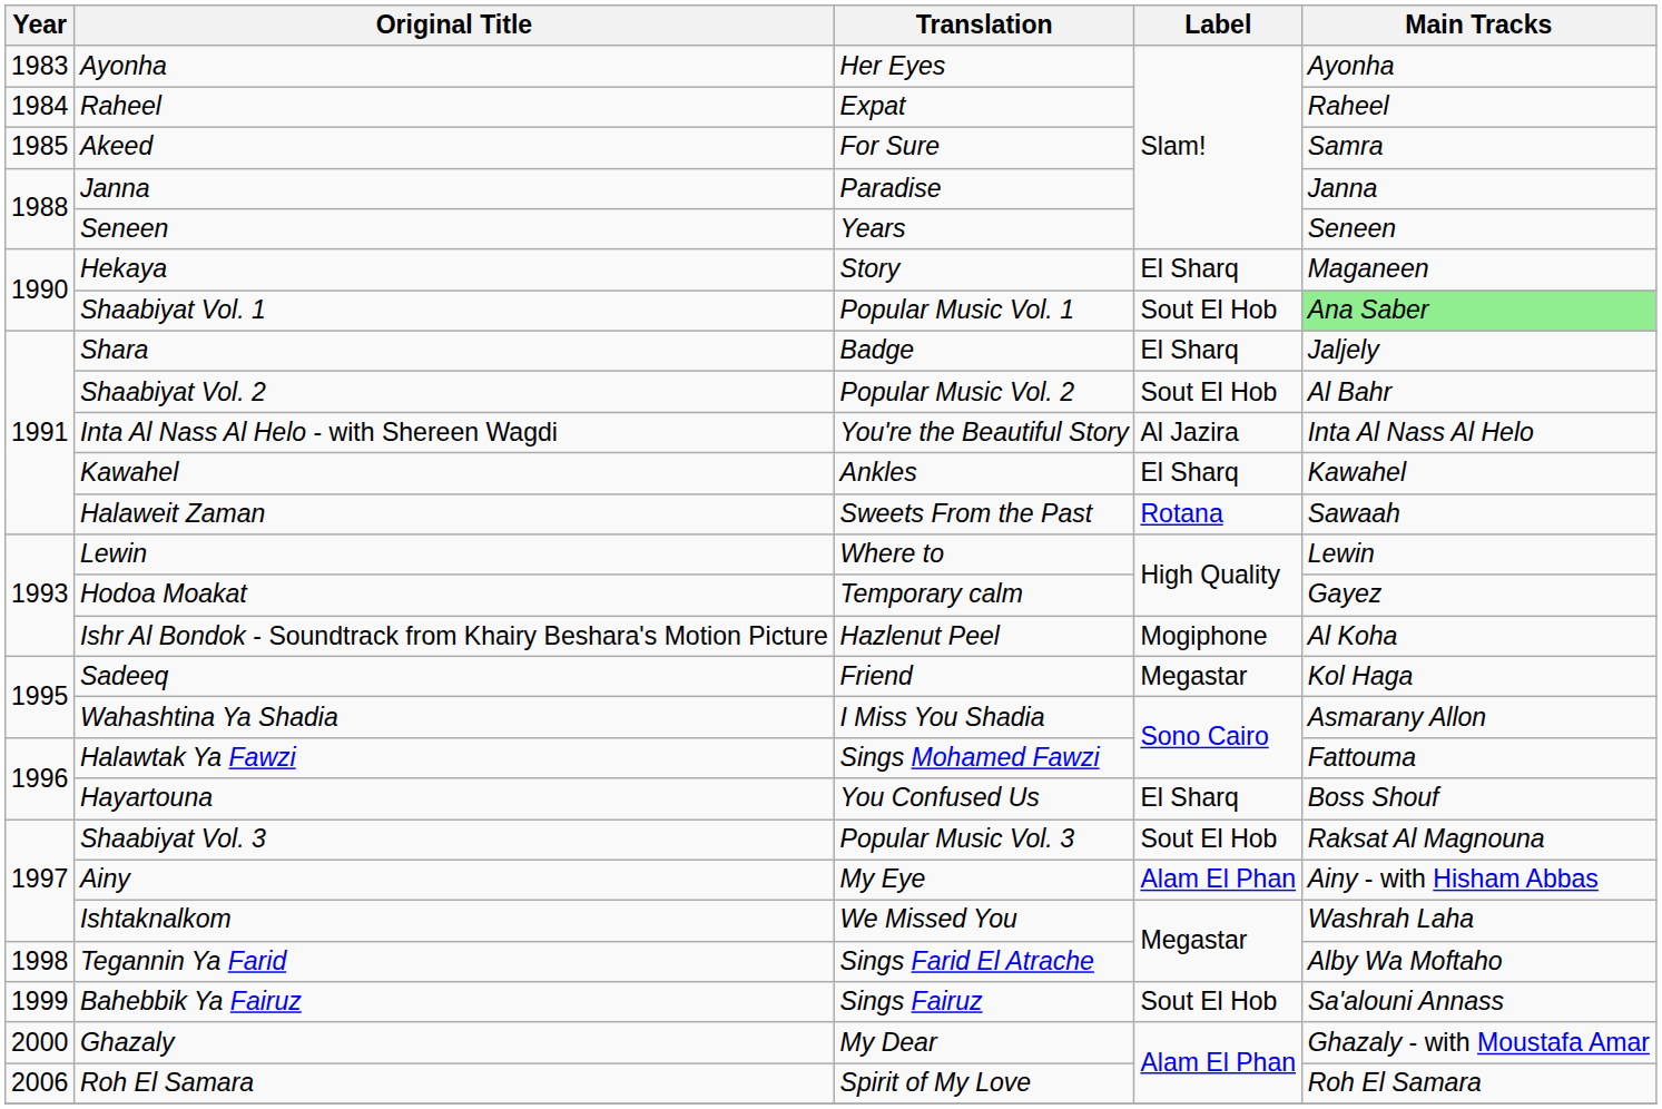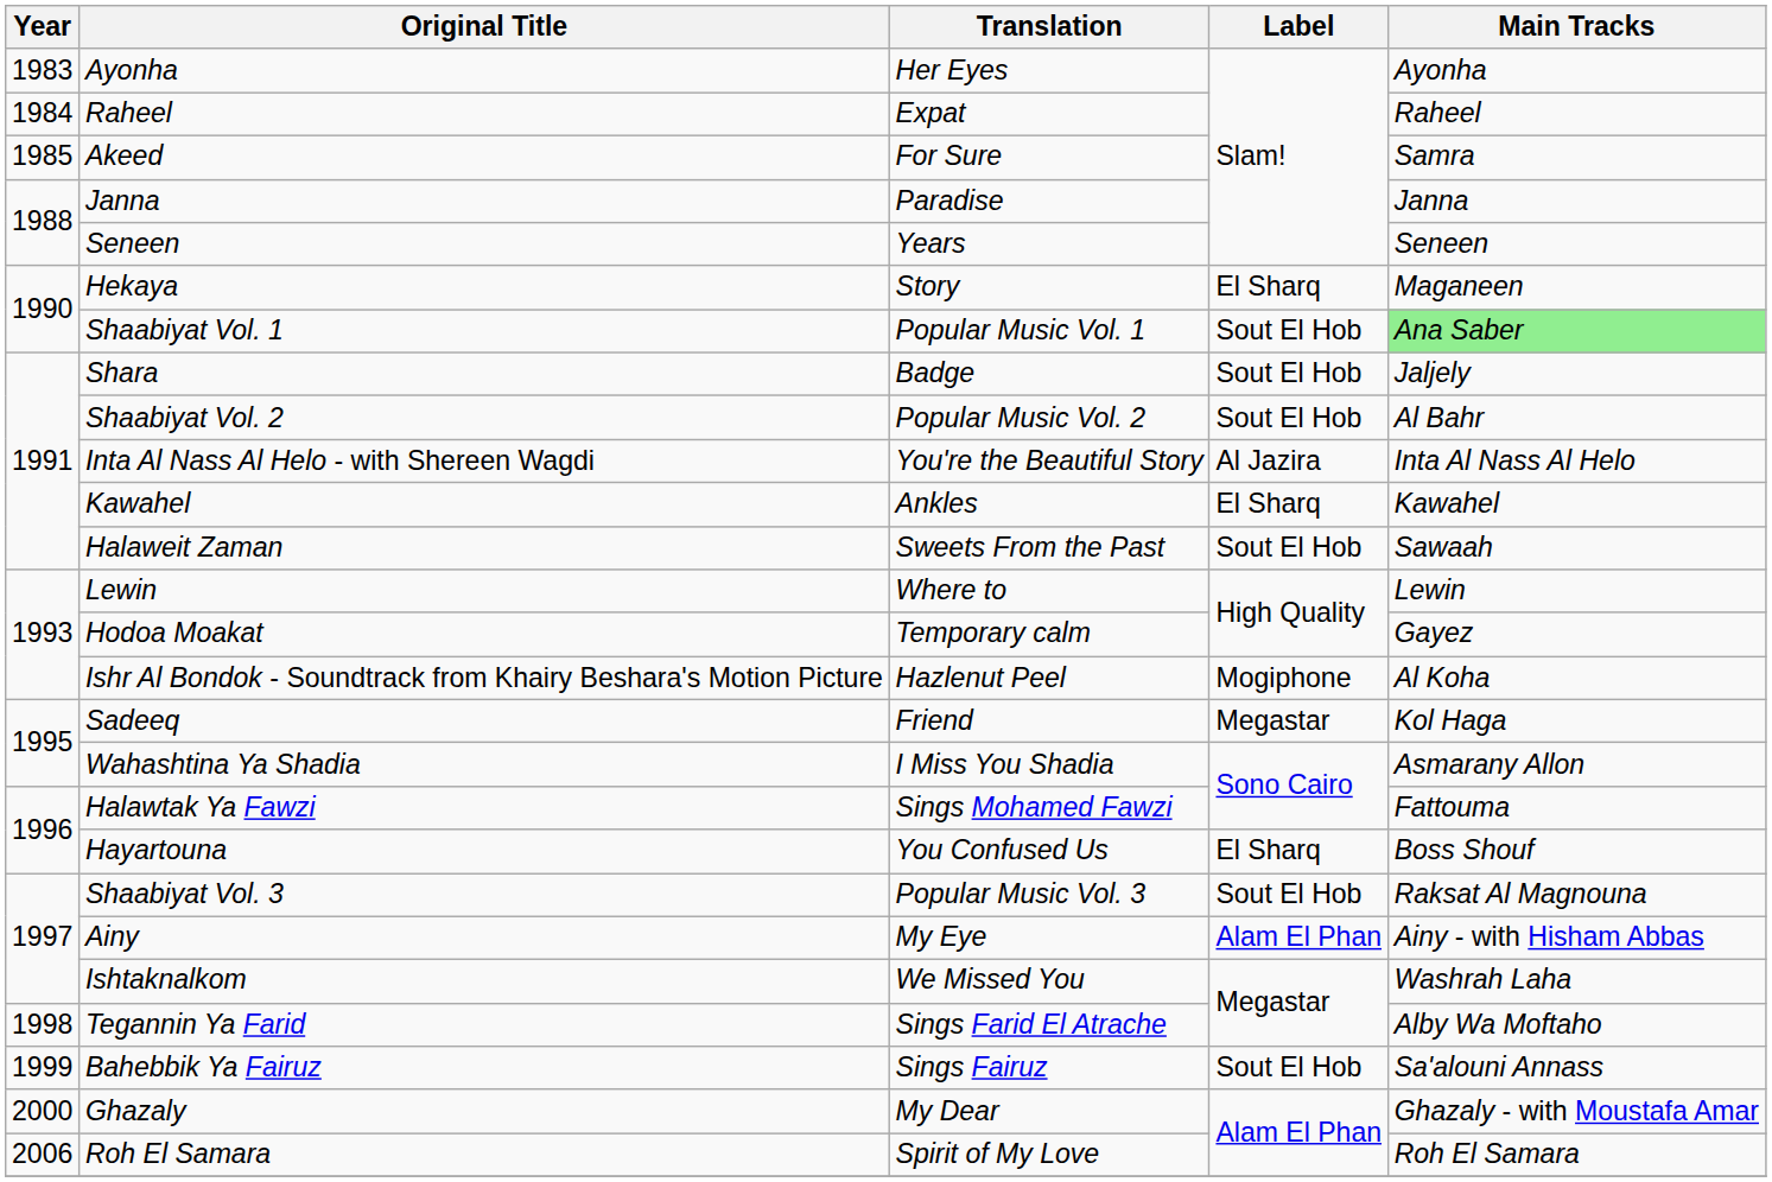Shara | Label: El Sharq -> Sout El Hob
Halaweit Zaman | Label: Rotana -> Sout El Hob
